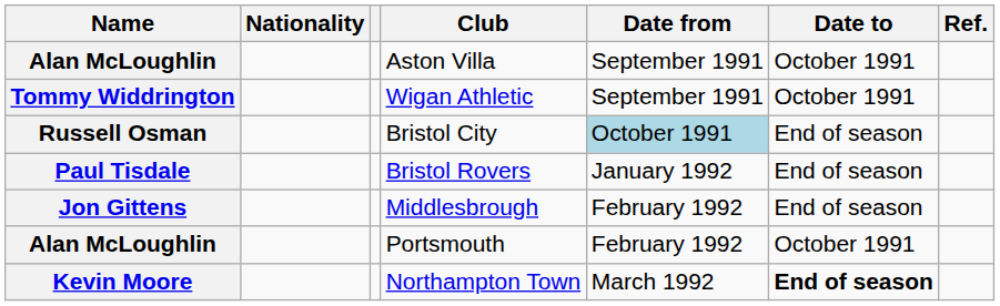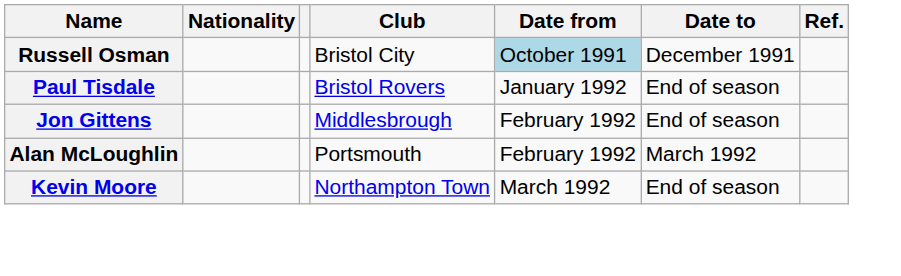- row: Alan McLoughlin | Aston Villa | September 1991 | October 1991
- row: Tommy Widdrington | Wigan Athletic | September 1991 | October 1991
Bristol City | Date to: End of season -> December 1991
Portsmouth | Date to: October 1991 -> March 1992
Northampton Town | Date to: bold -> normal
